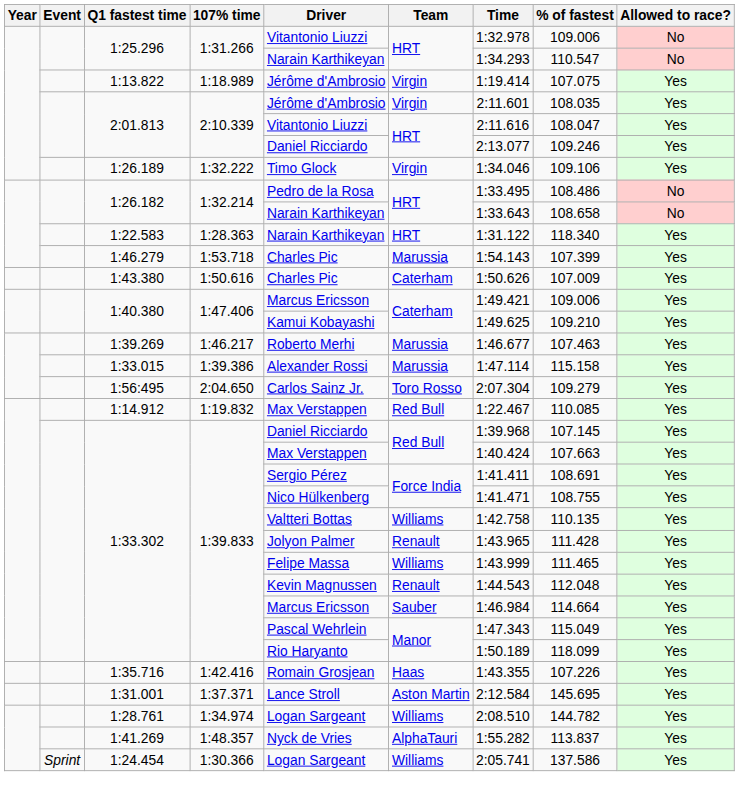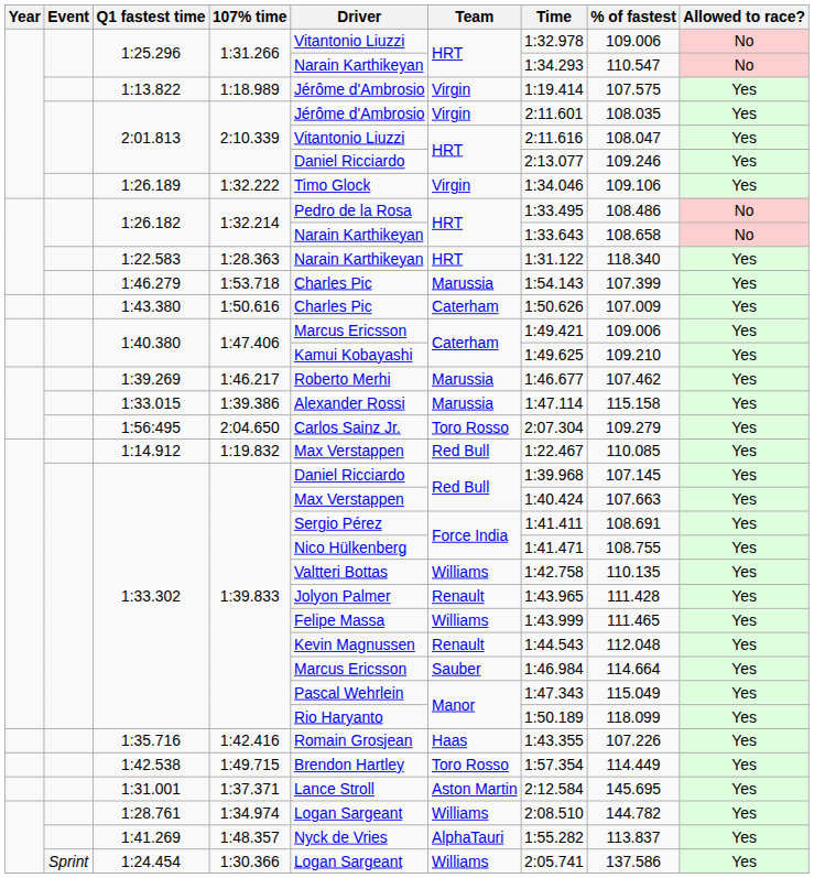1:13.822 | % of fastest: 107.075 -> 107.575
1:39.269 | % of fastest: 107.463 -> 107.462
+ row: 1:42.538 | 1:49.715 | Brendon Hartley | Toro Rosso | 1:57.354 | 114.449 | Yes
